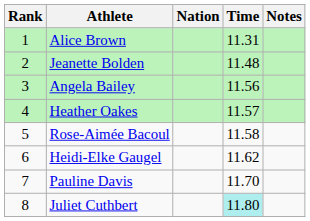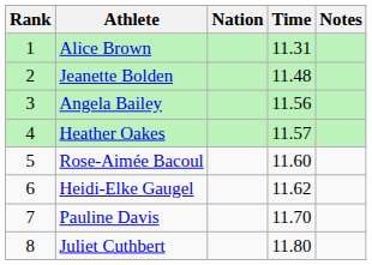Rose-Aimée Bacoul | Time: 11.58 -> 11.60
Juliet Cuthbert | Time: paleturquoise background -> no background
